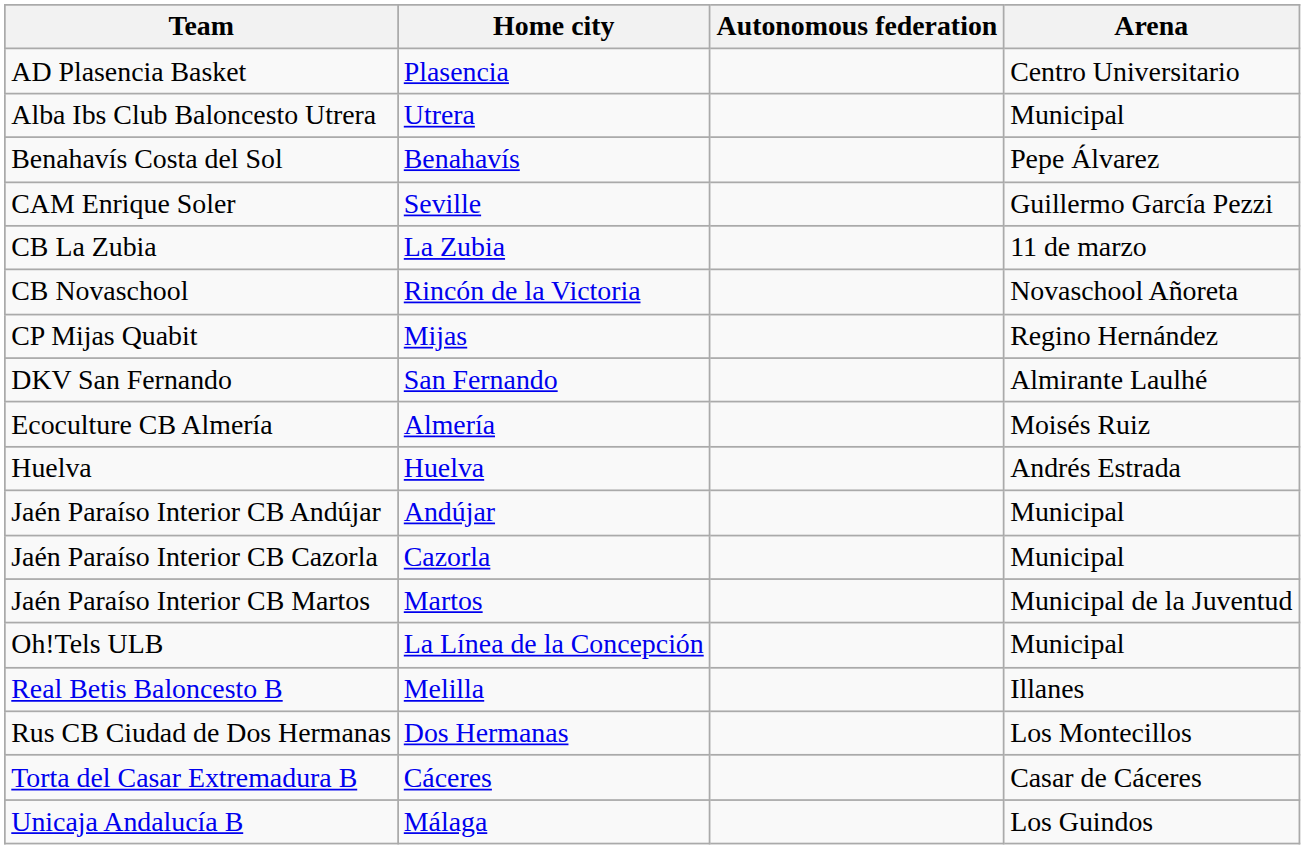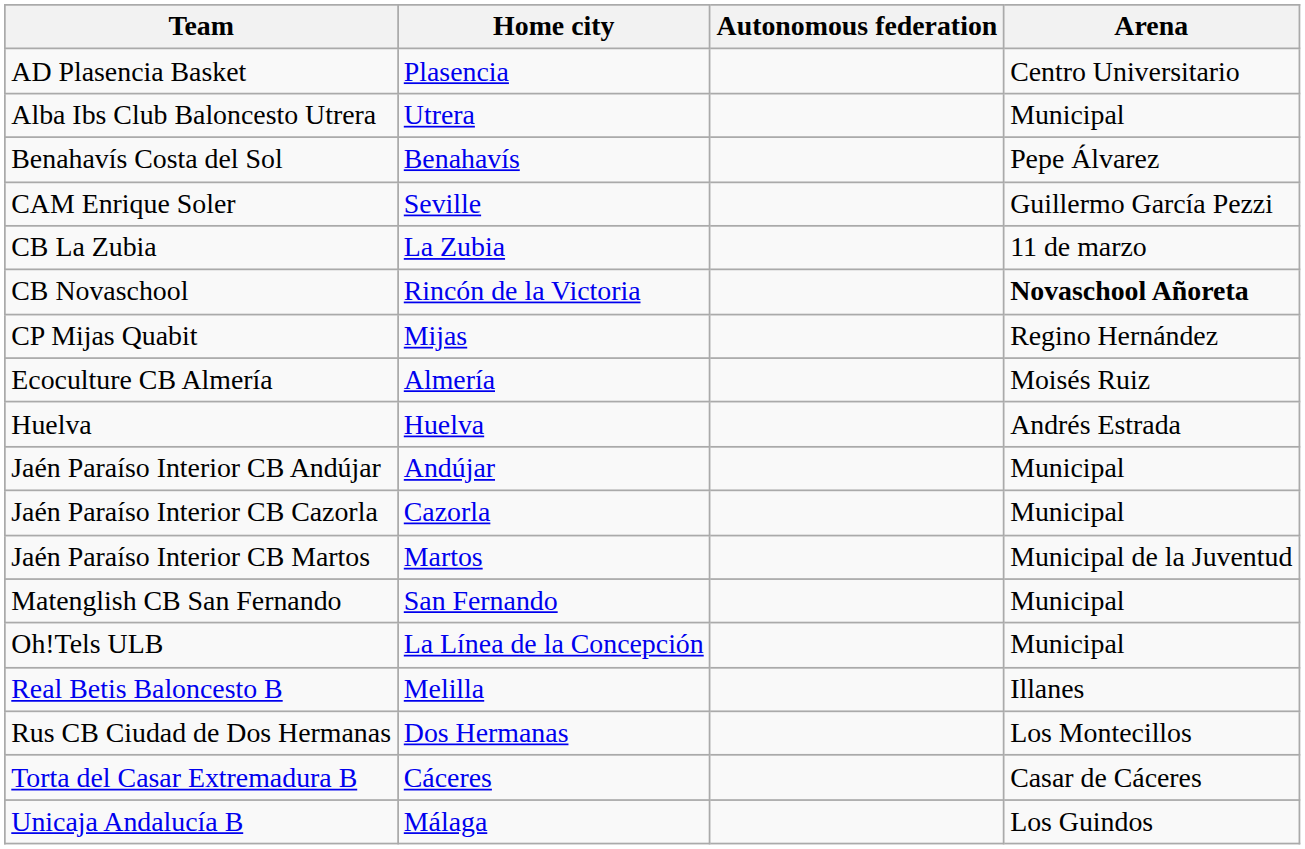CB Novaschool | Arena: normal -> bold
- row: DKV San Fernando | San Fernando | Almirante Laulhé
+ row: Matenglish CB San Fernando | San Fernando | Municipal
